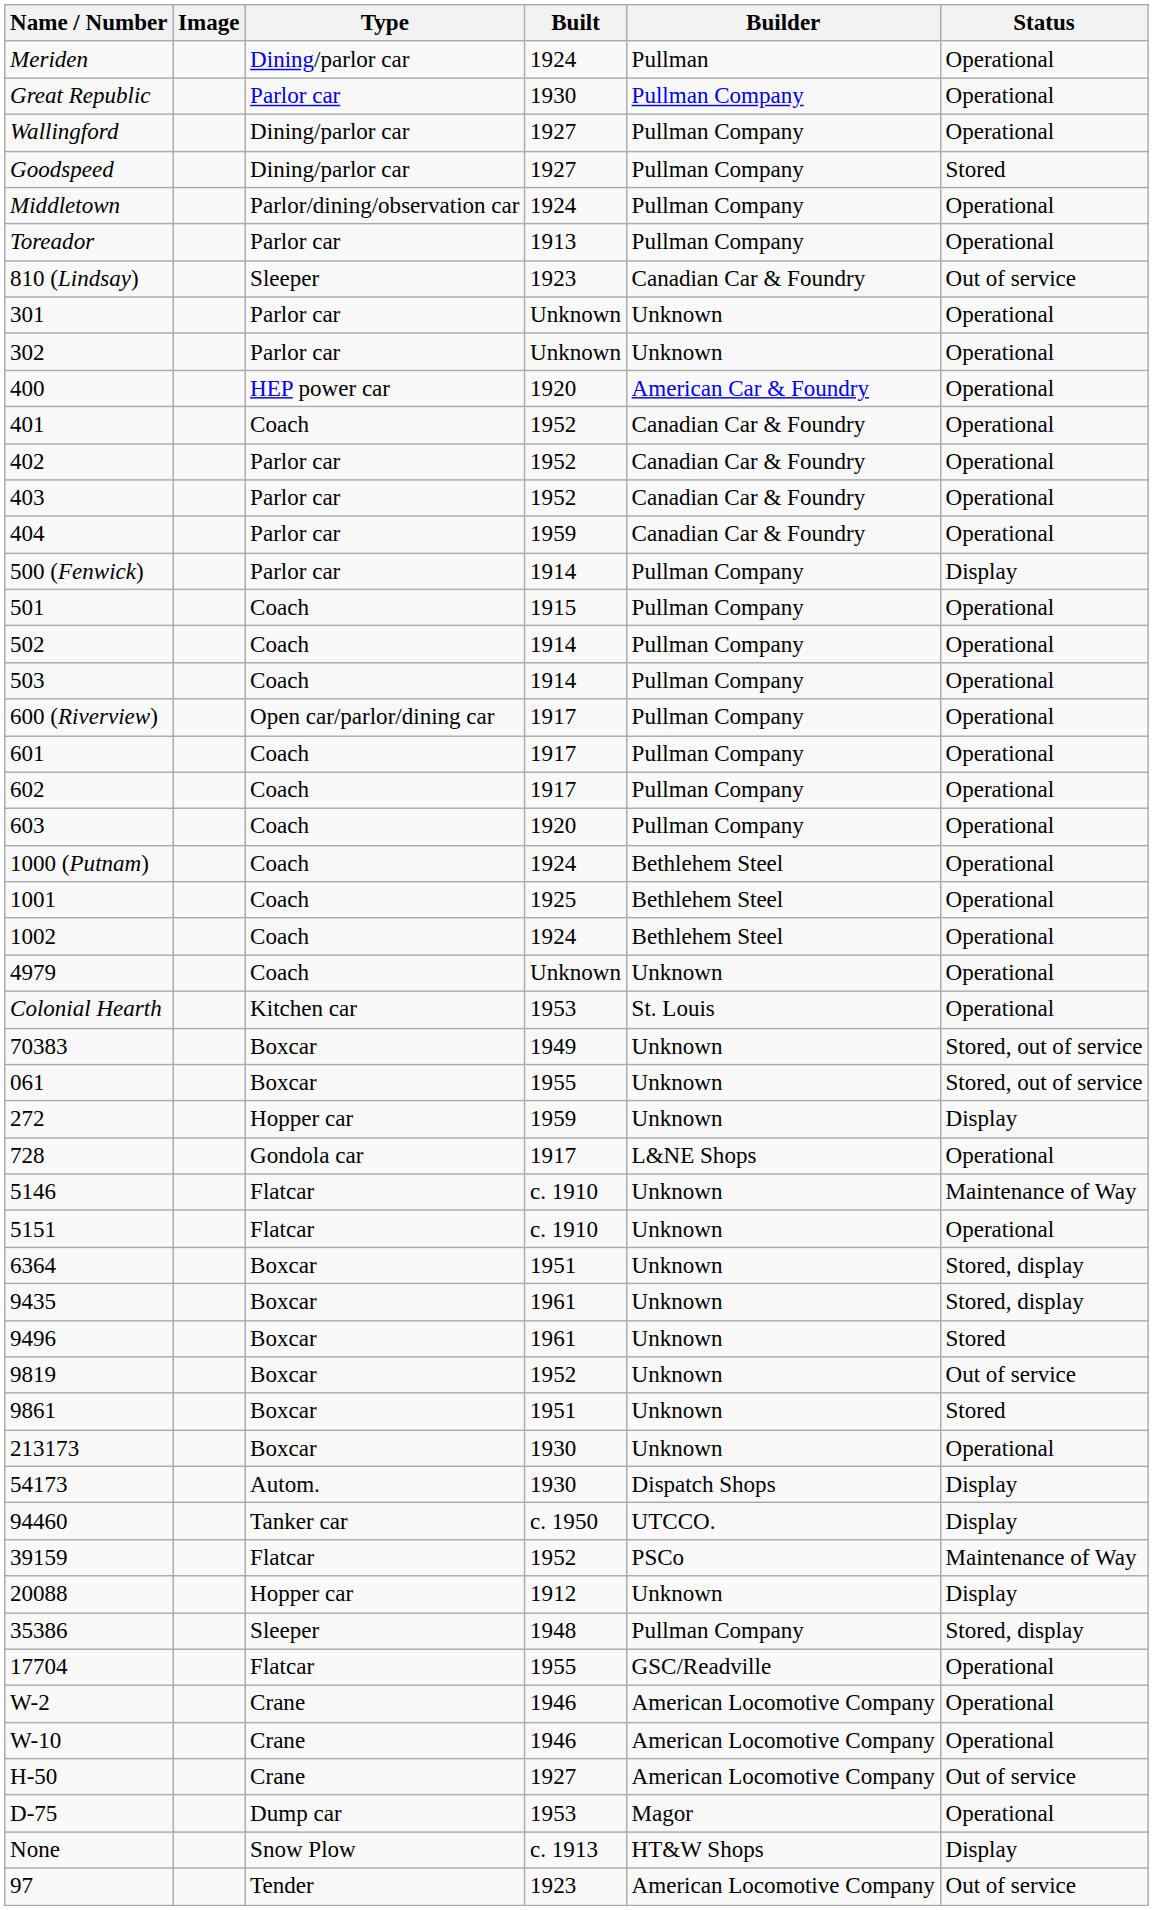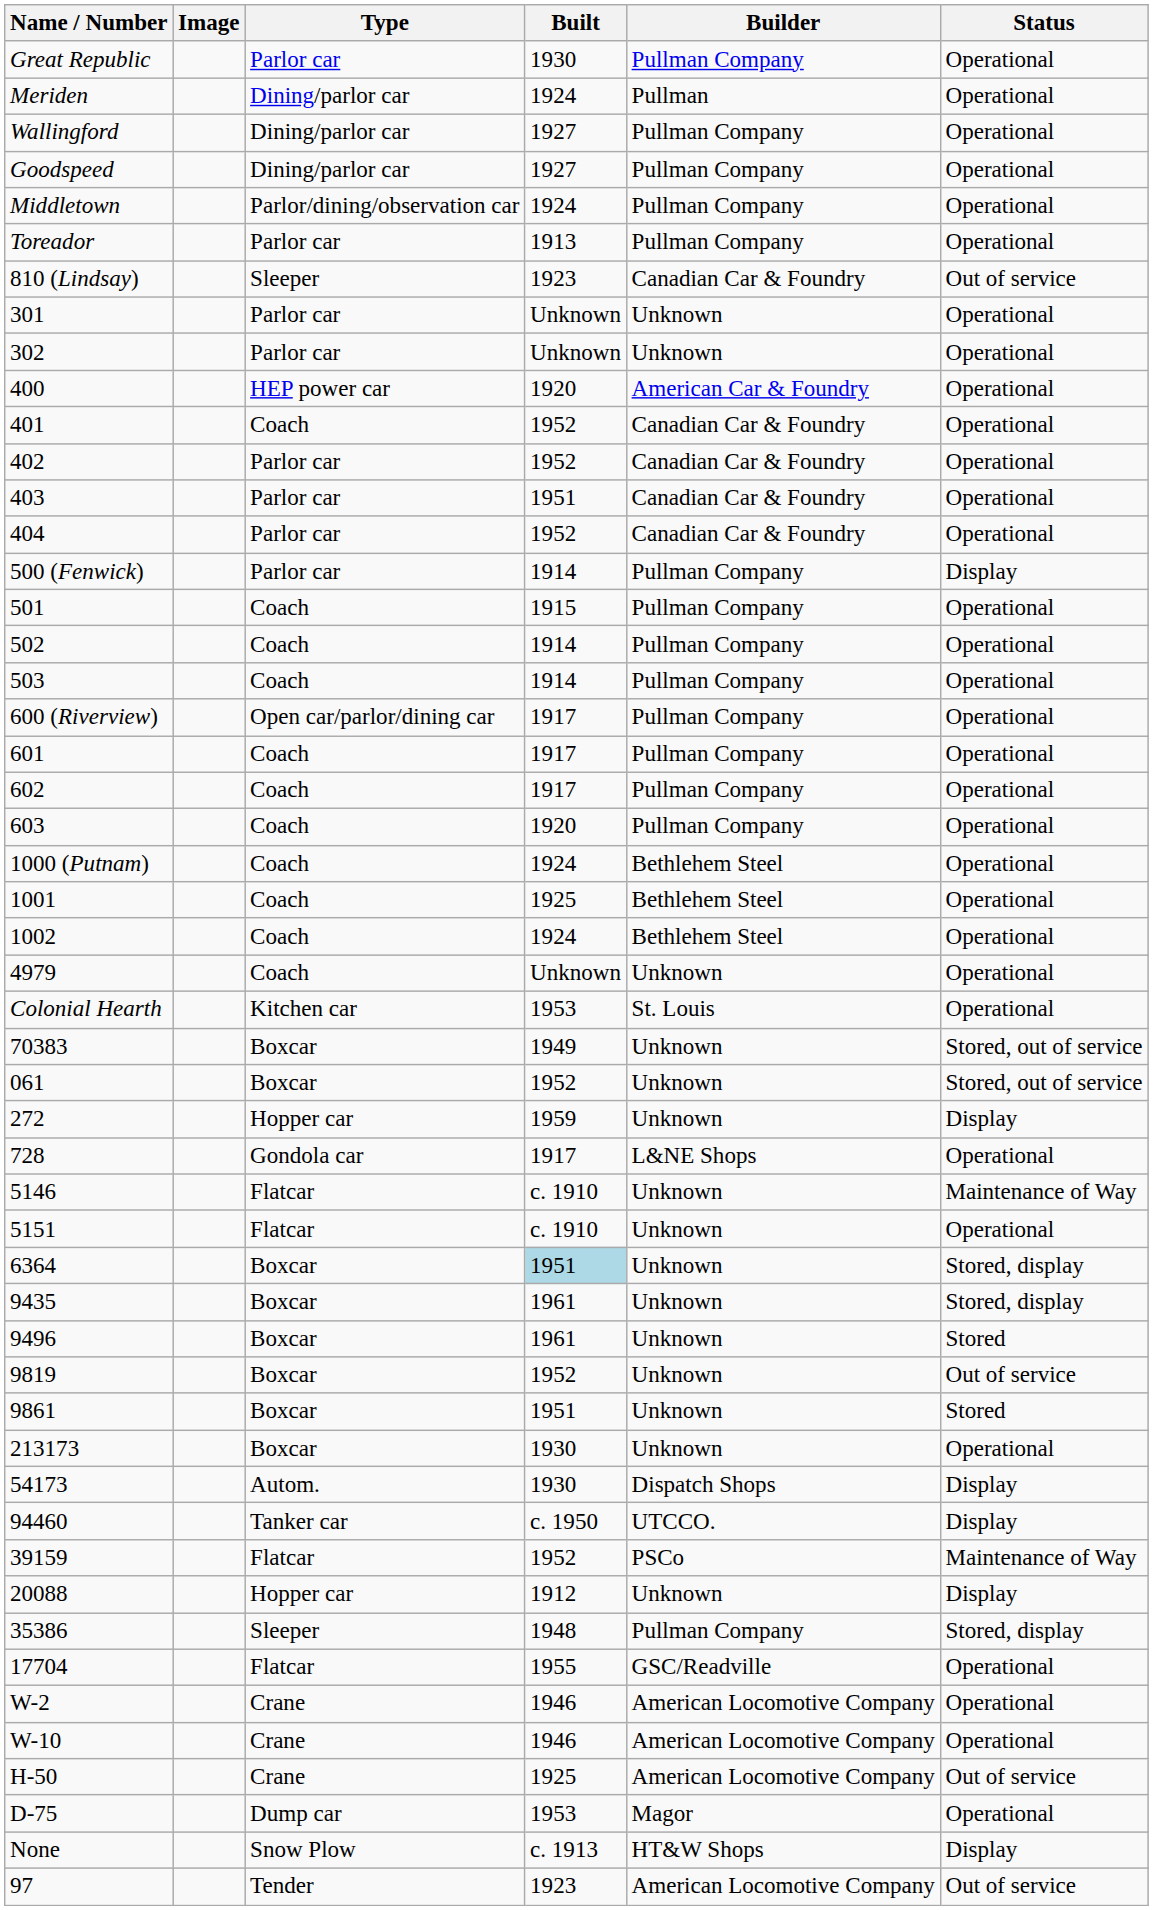rows swapped: Great Republic <-> Meriden
Goodspeed | Status: Stored -> Operational
403 | Built: 1952 -> 1951
404 | Built: 1959 -> 1952
061 | Built: 1955 -> 1952
6364 | Built: no background -> lightblue background
H-50 | Built: 1927 -> 1925
